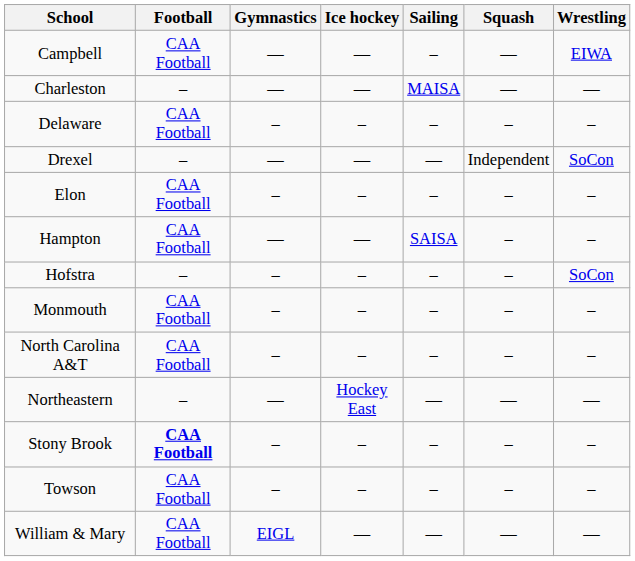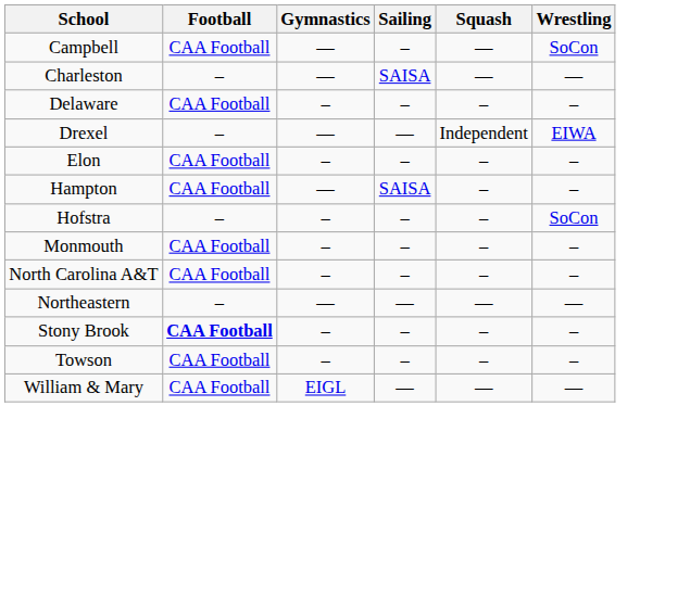- column: Ice hockey | — | — | – | — | – | — | – | – | – | Hockey East | – | – | —
Campbell | Wrestling: EIWA -> SoCon
Charleston | Sailing: MAISA -> SAISA
Drexel | Wrestling: SoCon -> EIWA
